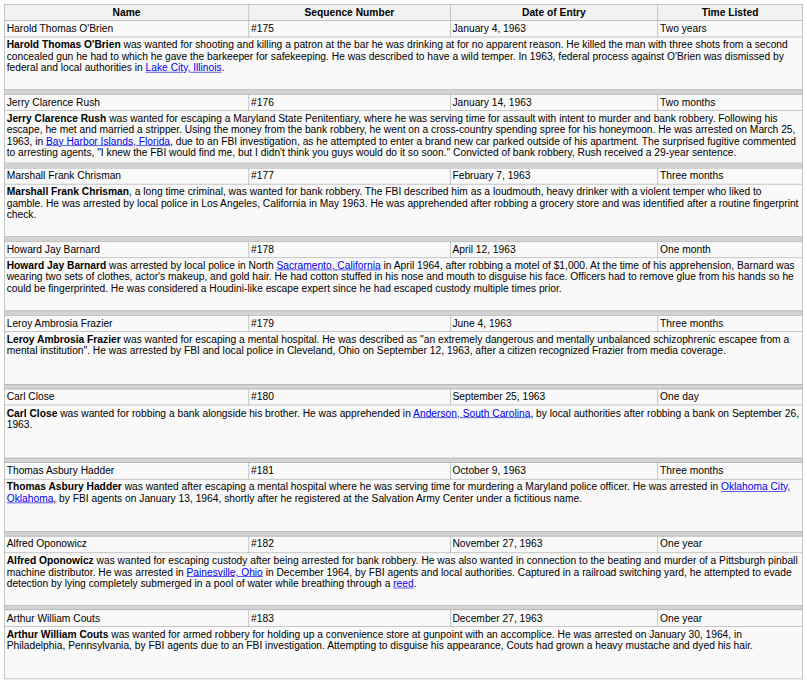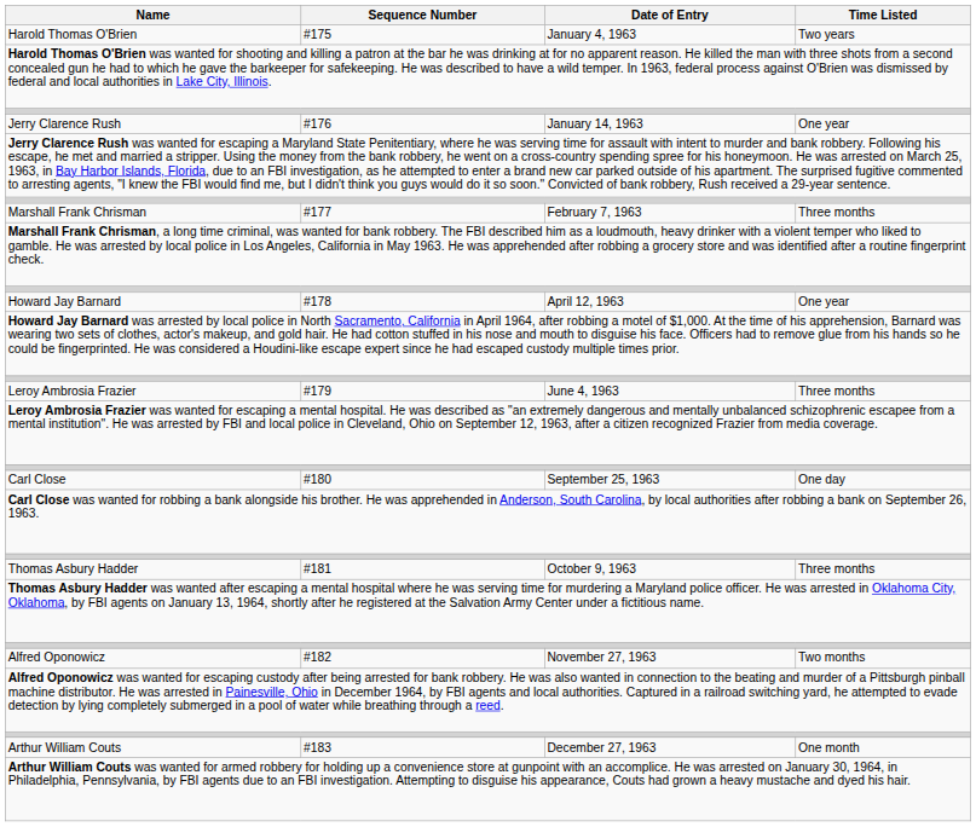Jerry Clarence Rush | Time Listed: Two months -> One year
Howard Jay Barnard | Time Listed: One month -> One year
Alfred Oponowicz | Time Listed: One year -> Two months
Arthur William Couts | Time Listed: One year -> One month
